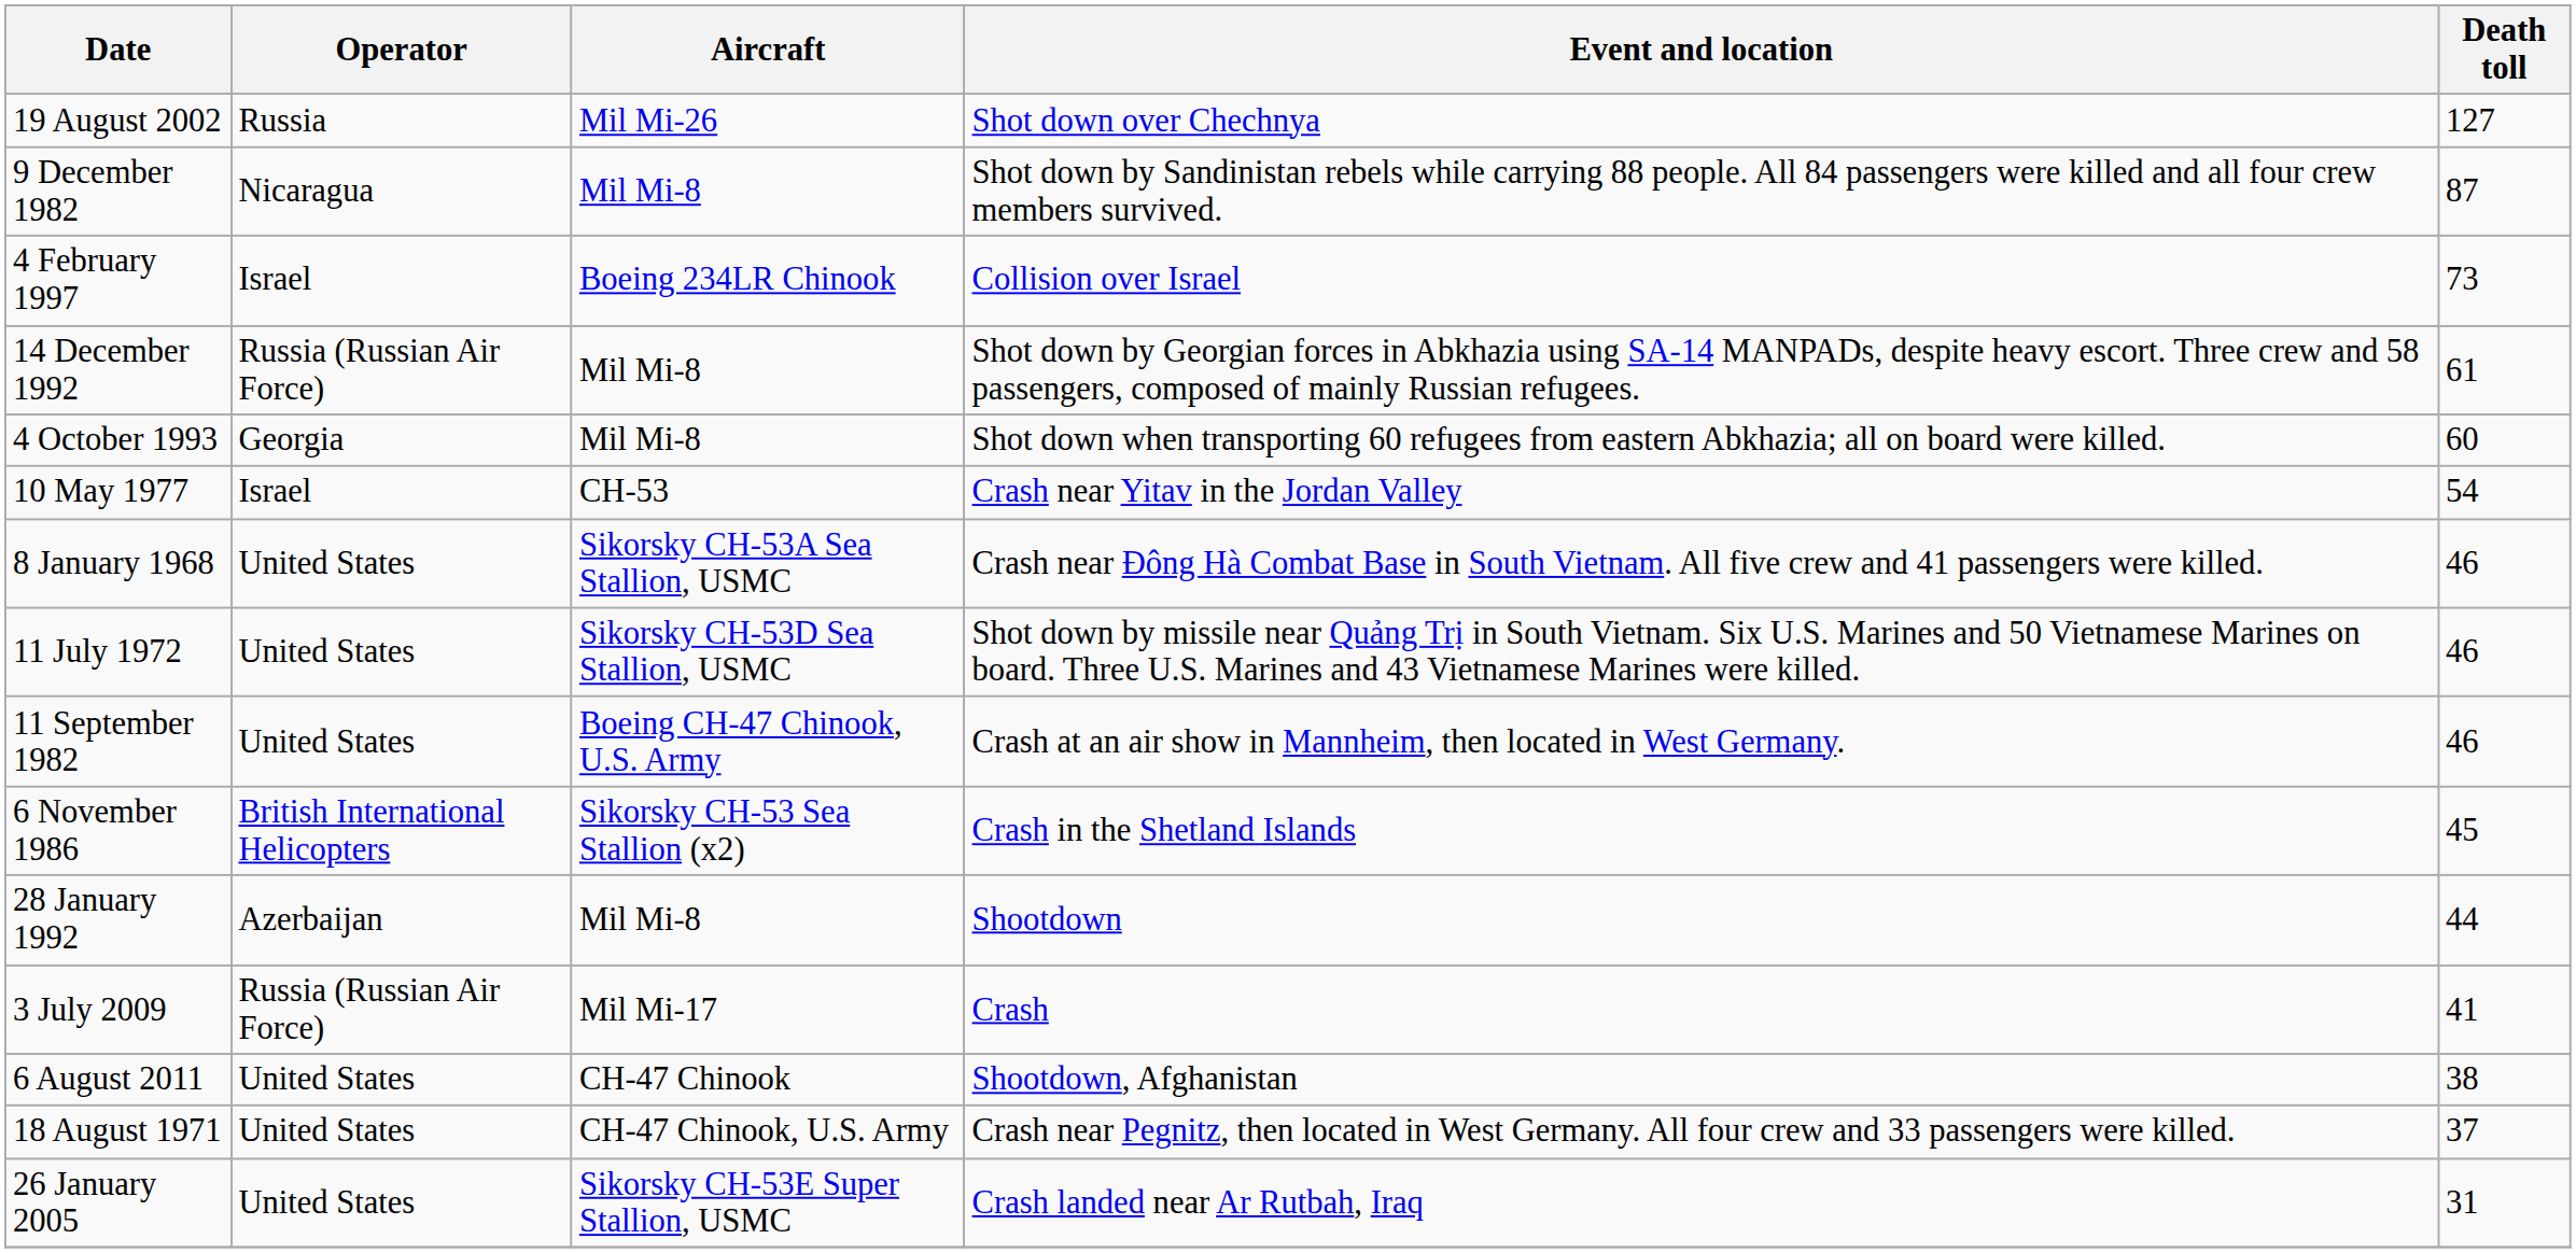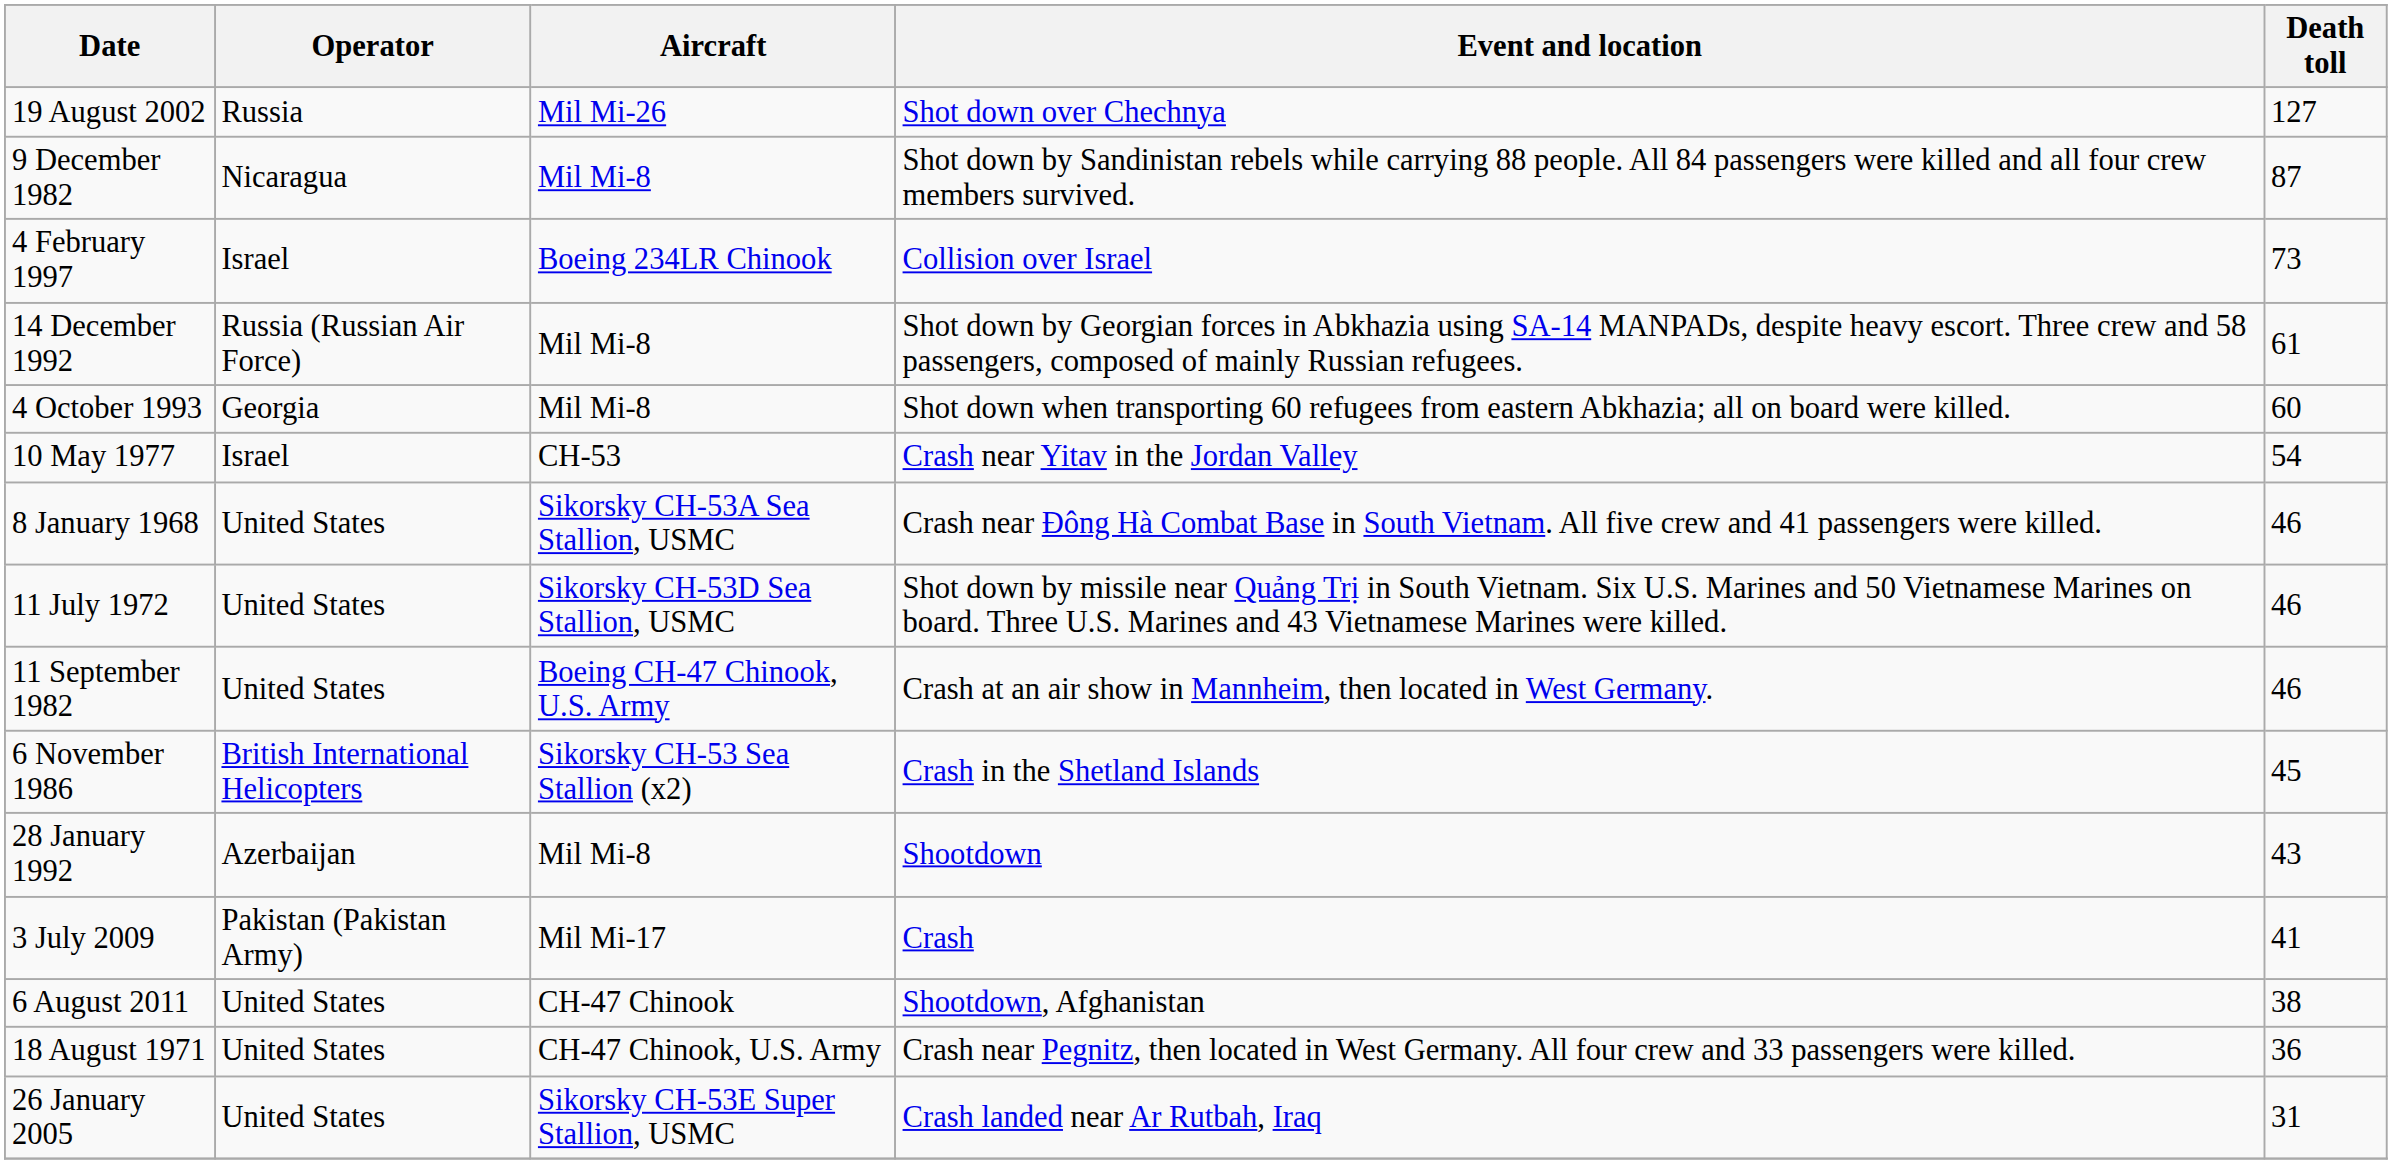28 January 1992 | Death toll: 44 -> 43
3 July 2009 | Operator: Russia (Russian Air Force) -> Pakistan (Pakistan Army)
18 August 1971 | Death toll: 37 -> 36
